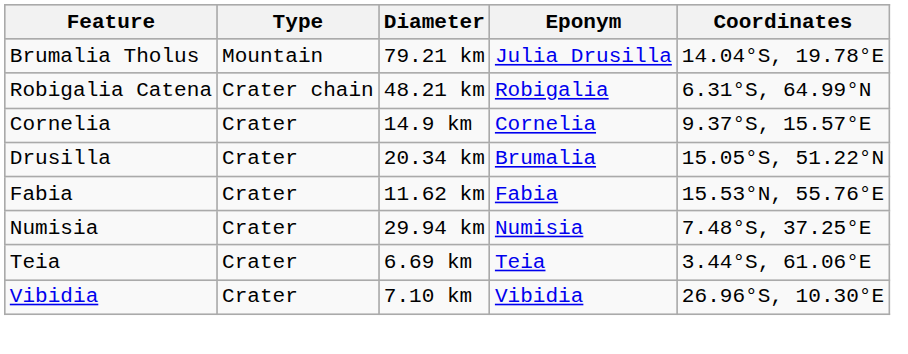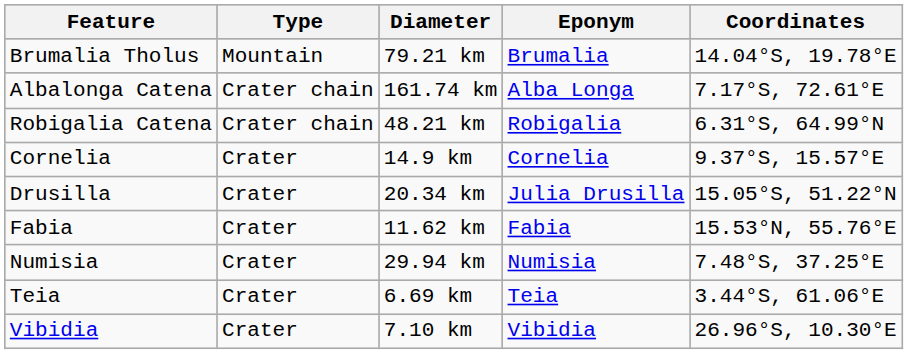Brumalia Tholus | Eponym: Julia Drusilla -> Brumalia
+ row: Albalonga Catena | Crater chain | 161.74 km | Alba Longa | 7.17°S, 72.61°E
Drusilla | Eponym: Brumalia -> Julia Drusilla
